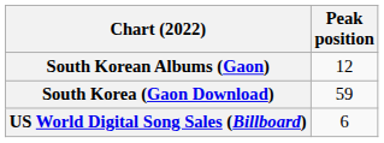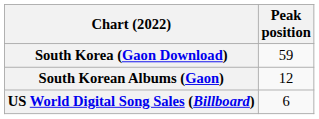rows swapped: South Korea (Gaon Download) <-> South Korean Albums (Gaon)
